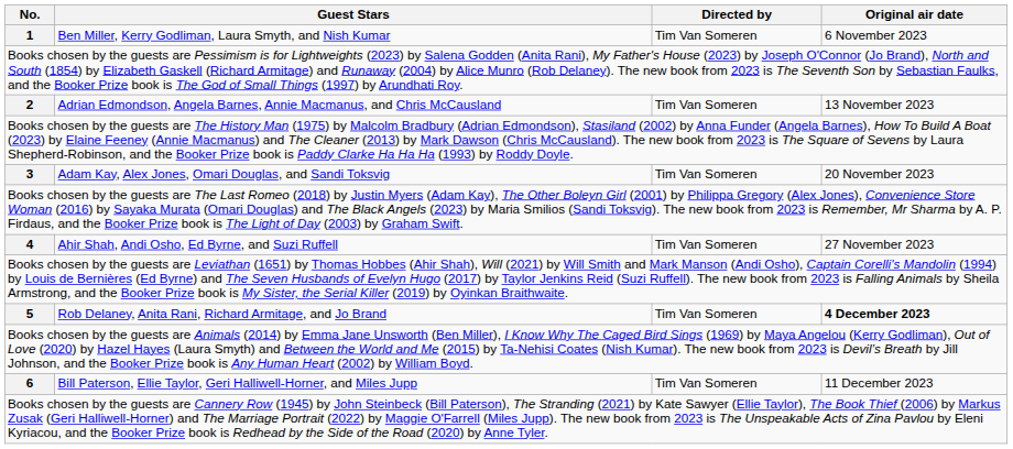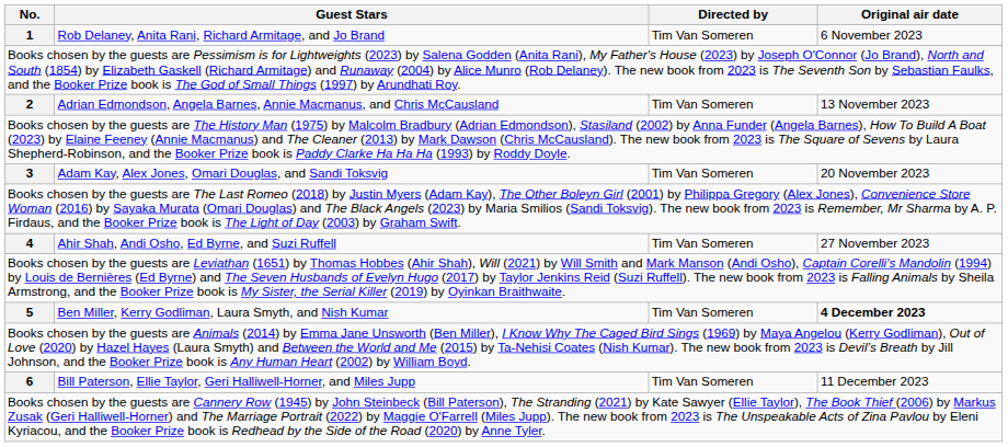1 | Guest Stars: Ben Miller, Kerry Godliman, Laura Smyth, and Nish Kumar -> Rob Delaney, Anita Rani, Richard Armitage, and Jo Brand
5 | Guest Stars: Rob Delaney, Anita Rani, Richard Armitage, and Jo Brand -> Ben Miller, Kerry Godliman, Laura Smyth, and Nish Kumar
